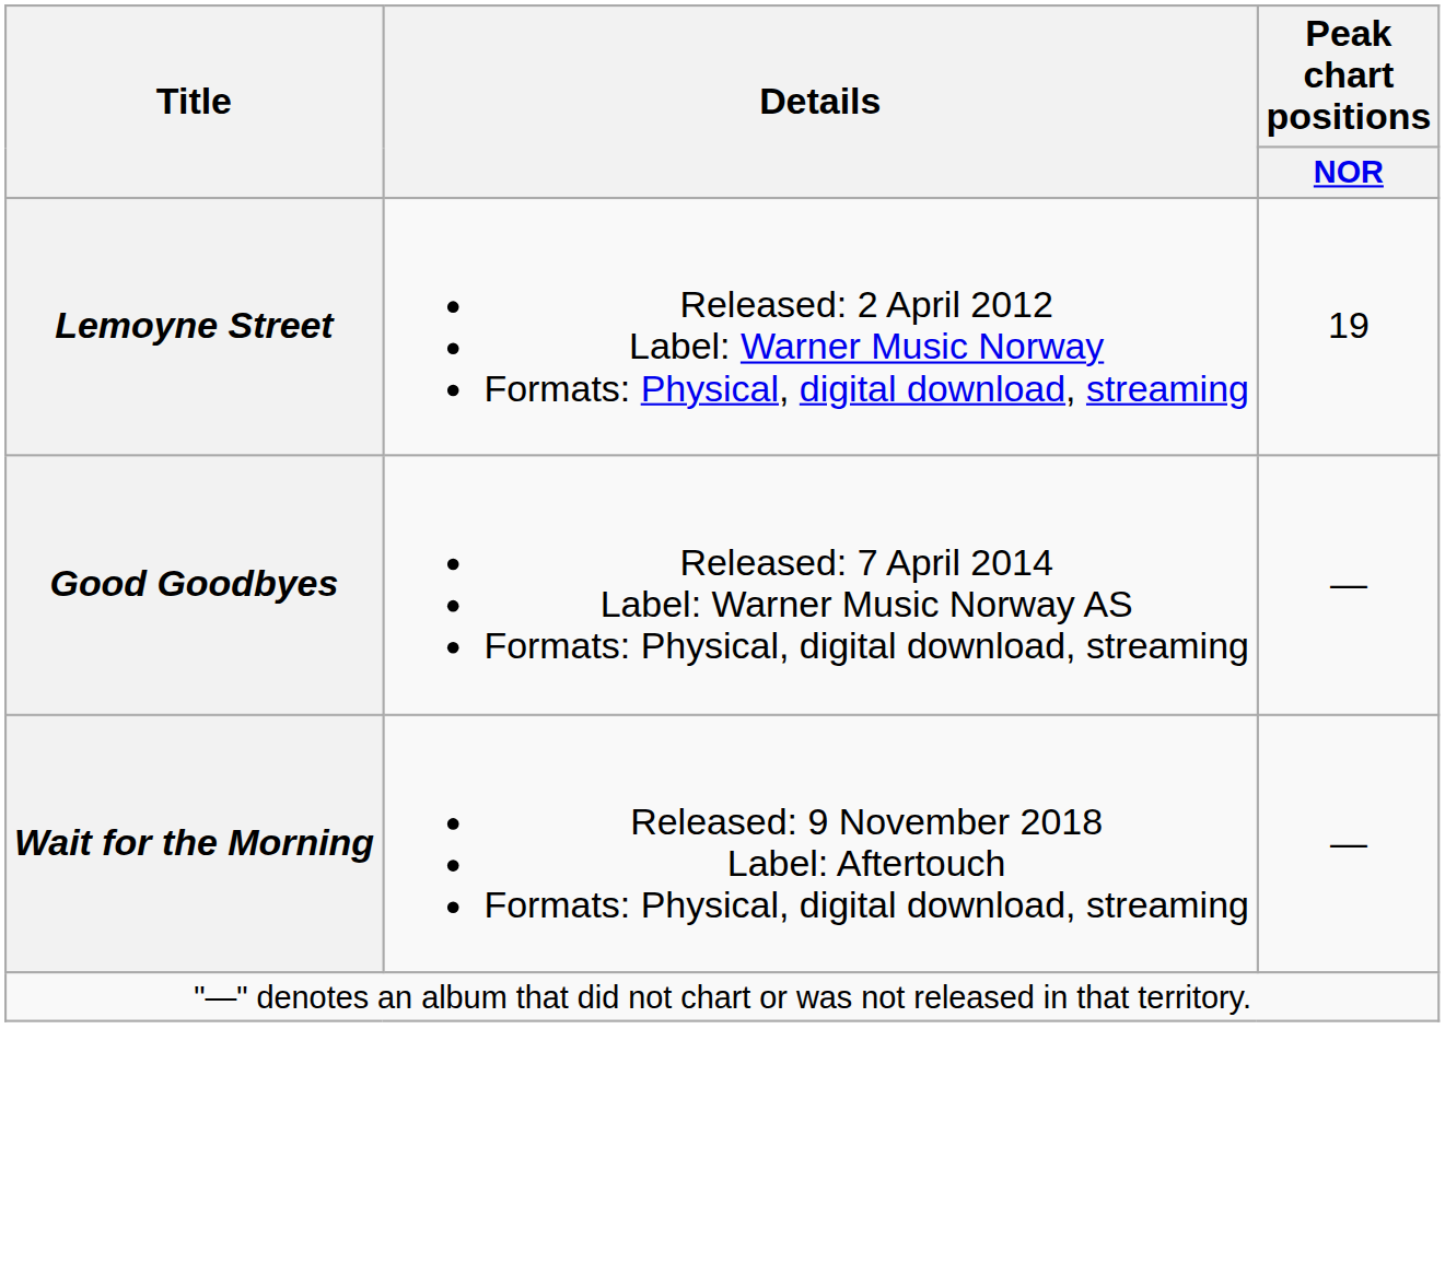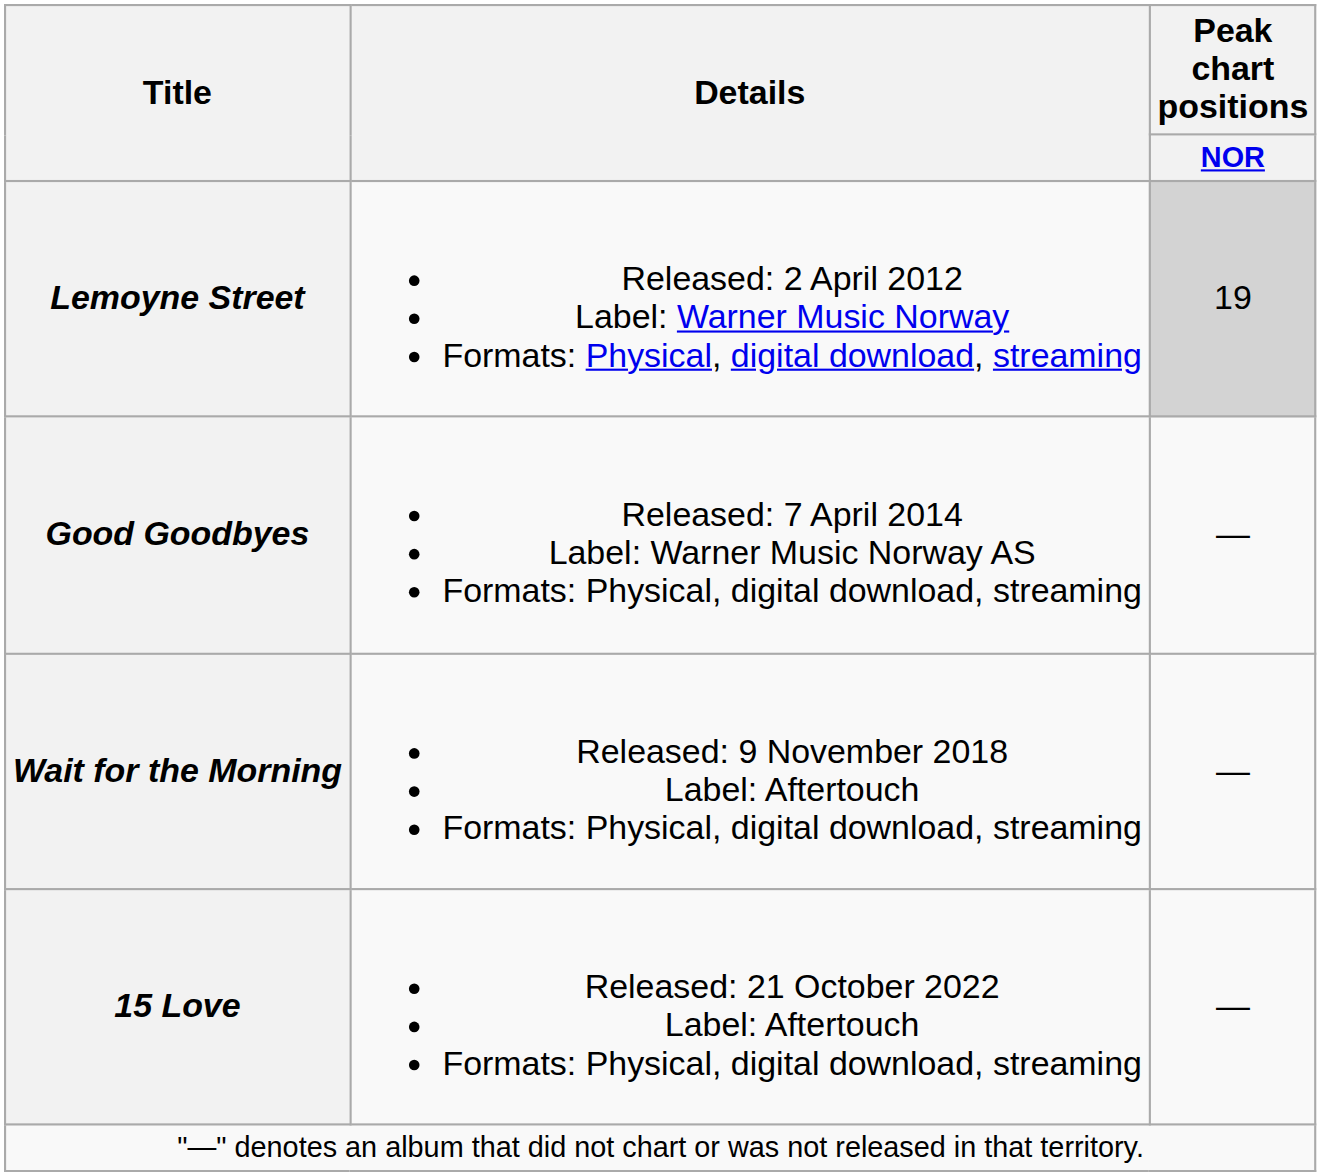Lemoyne Street | Peak chart positions / NOR: no background -> lightgrey background
+ row: 15 Love | Released: 21 October 2022 Label: Aftertouch Formats: Physical, digital download, streaming | —
